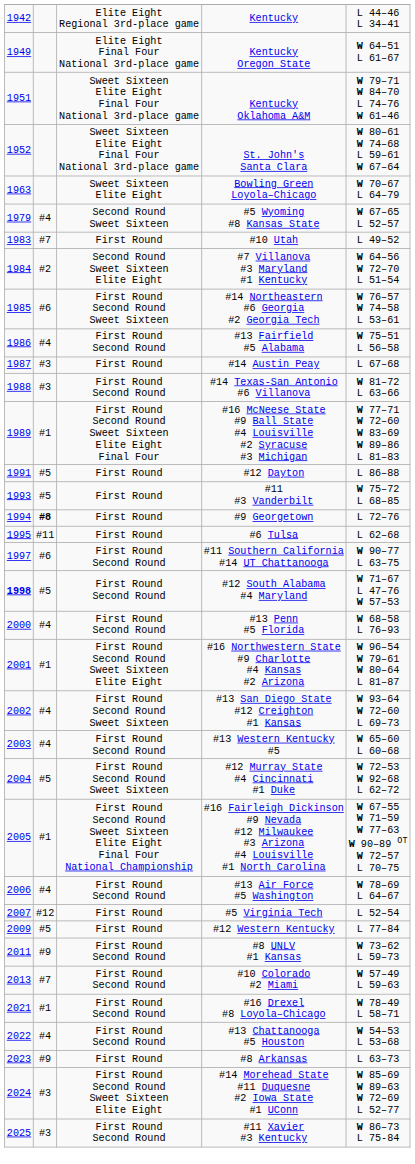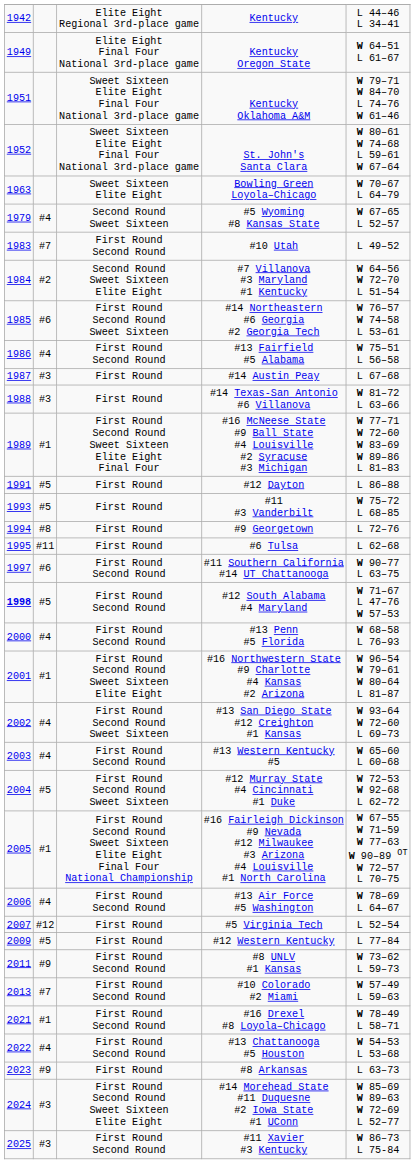#10 Utah | column 3: First Round -> First Round Second Round
#14 Texas-San Antonio #6 Villanova | column 3: First Round Second Round -> First Round
#9 Georgetown | column 2: bold -> normal
